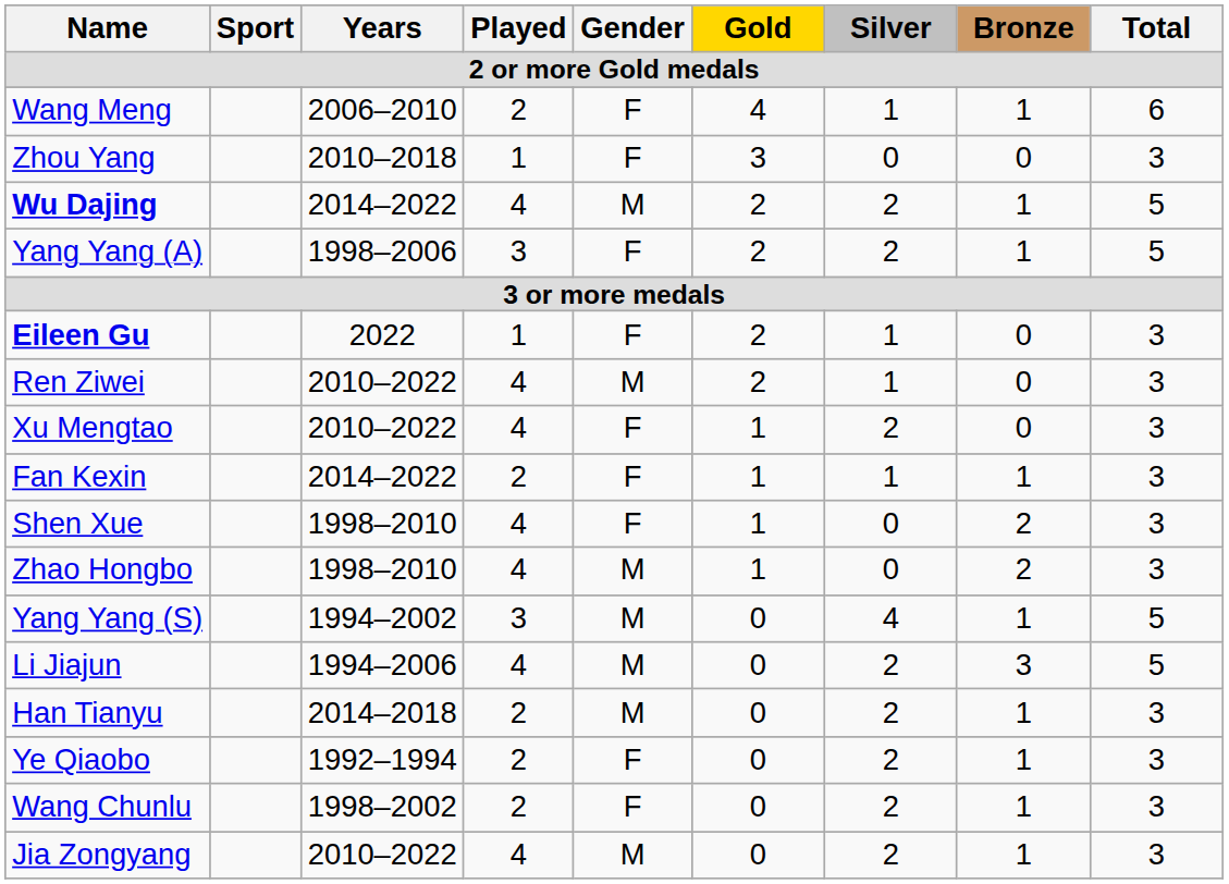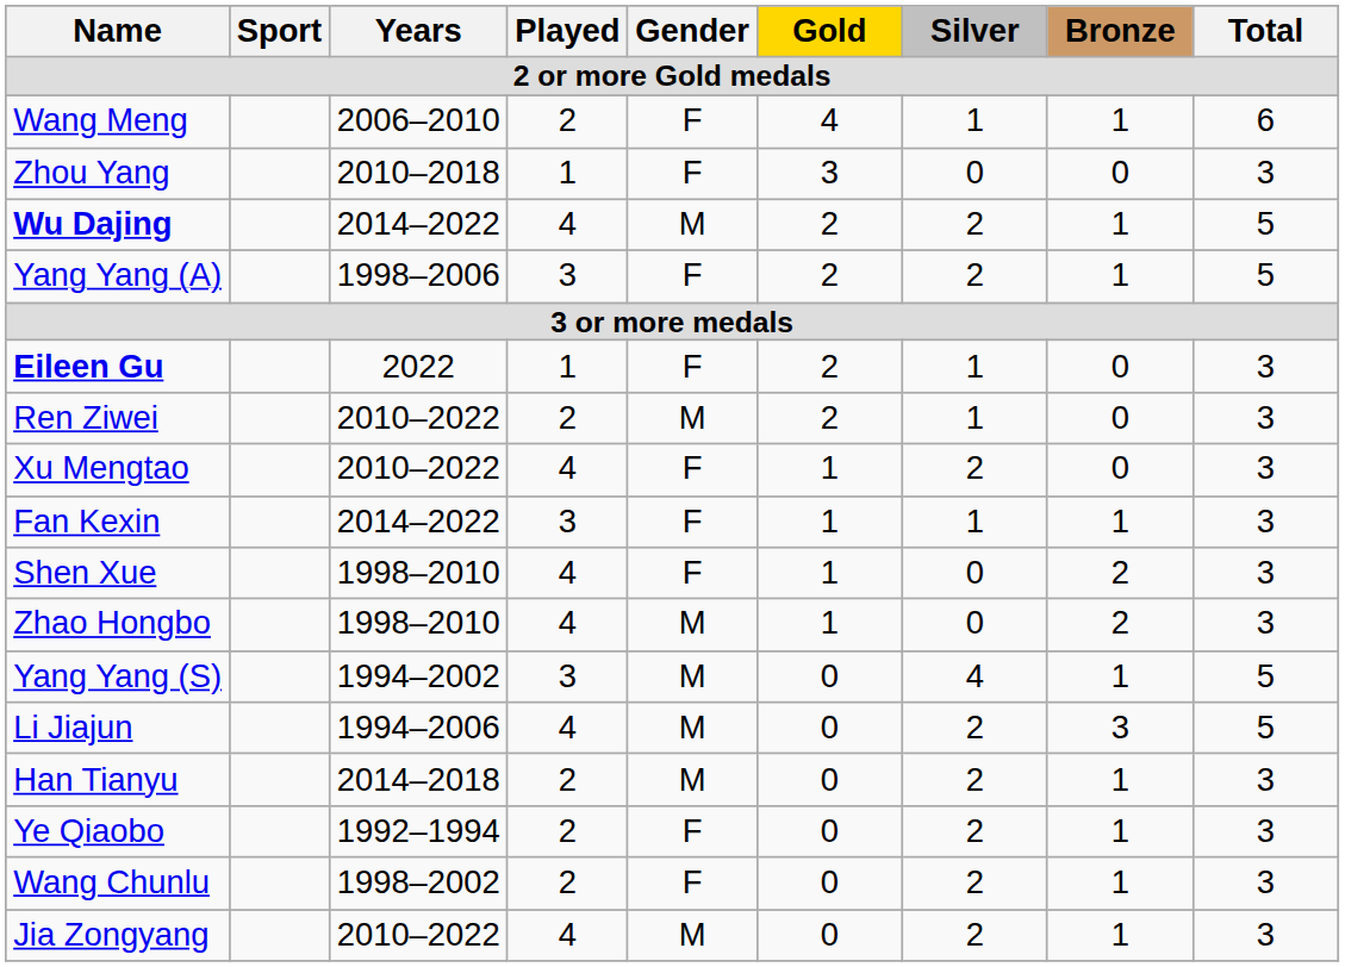Ren Ziwei | Played: 4 -> 2
Fan Kexin | Played: 2 -> 3
